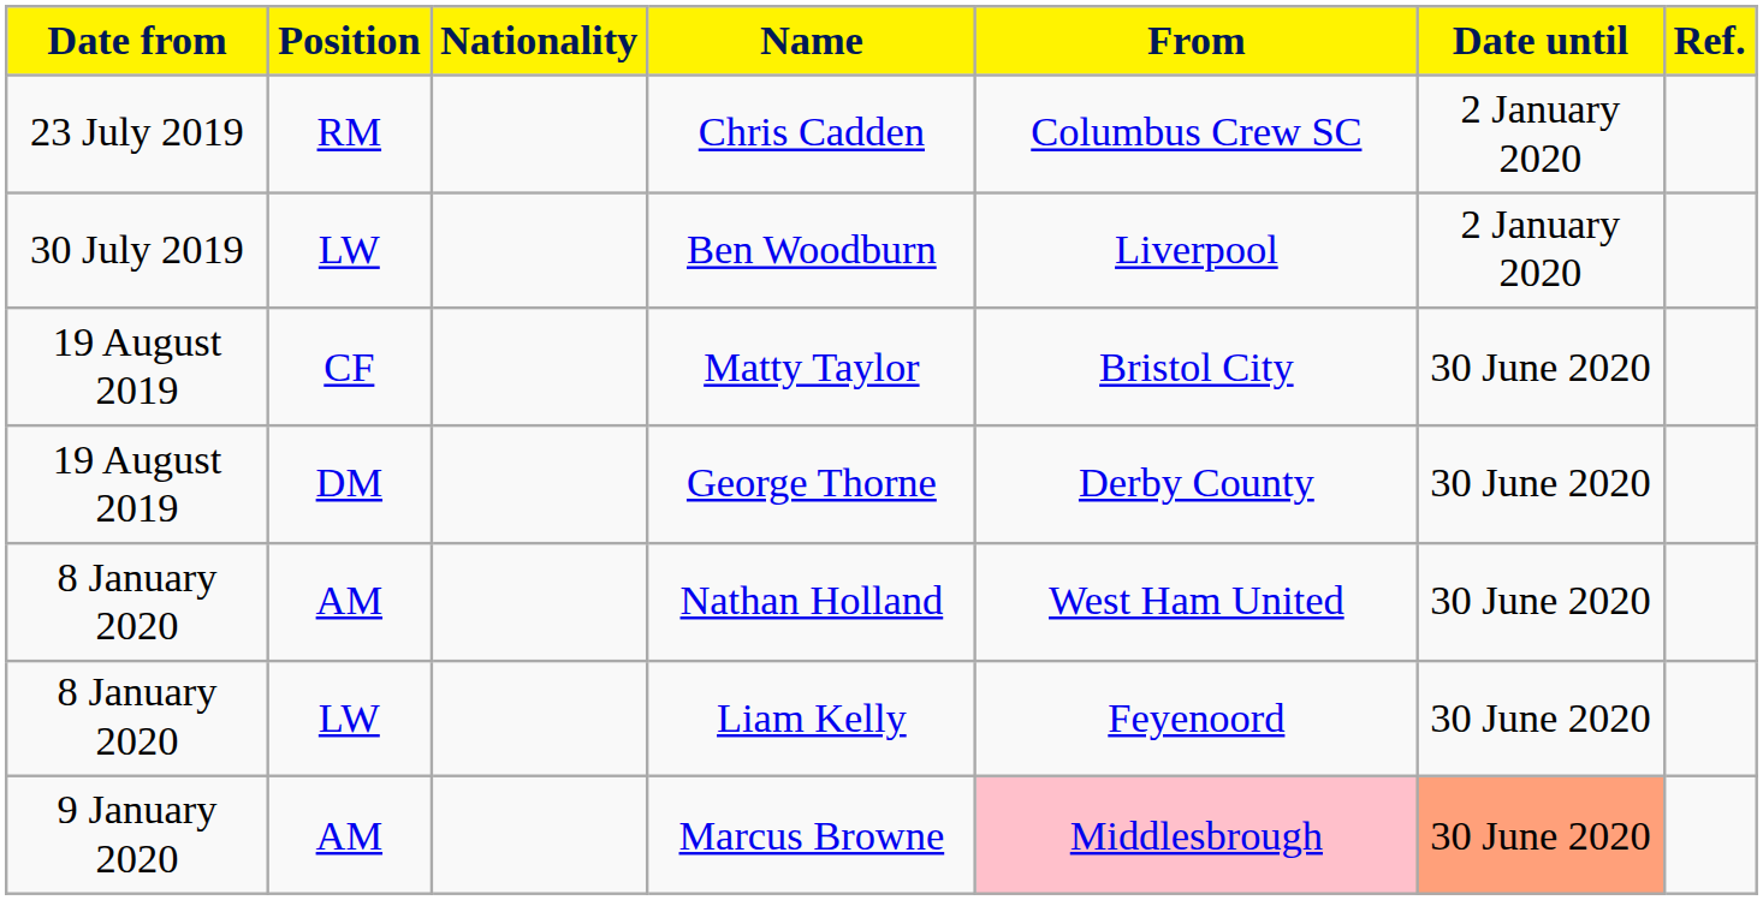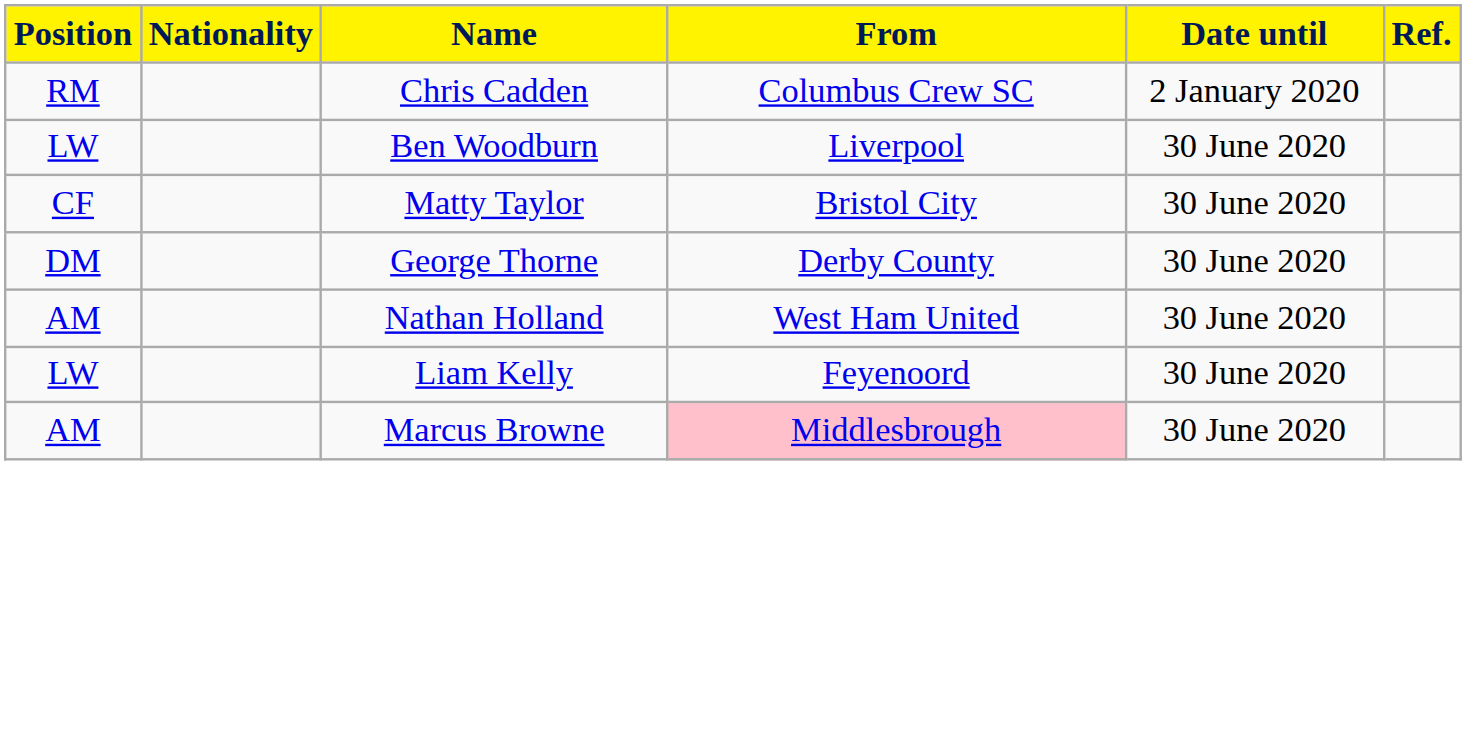- column: Date from | 23 July 2019 | 30 July 2019 | 19 August 2019 | 19 August 2019 | 8 January 2020 | 8 January 2020 | 9 January 2020
Ben Woodburn | Date until: 2 January 2020 -> 30 June 2020
Marcus Browne | Date until: lightsalmon background -> no background
